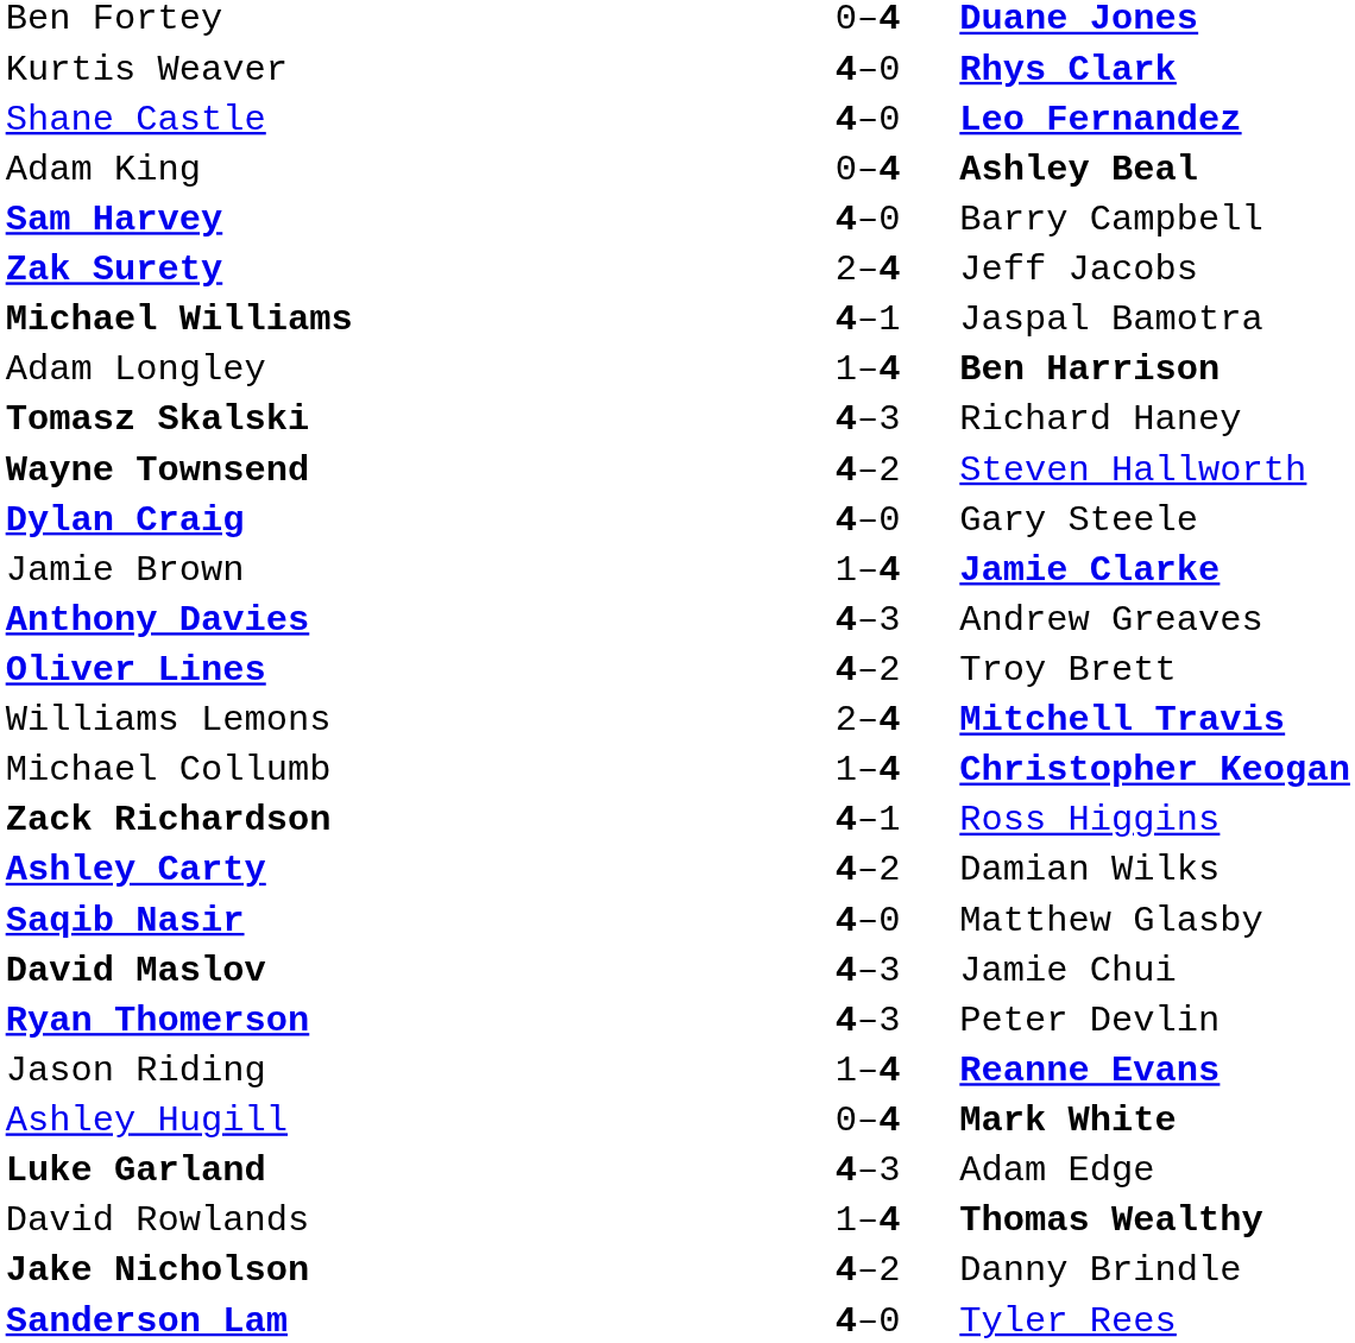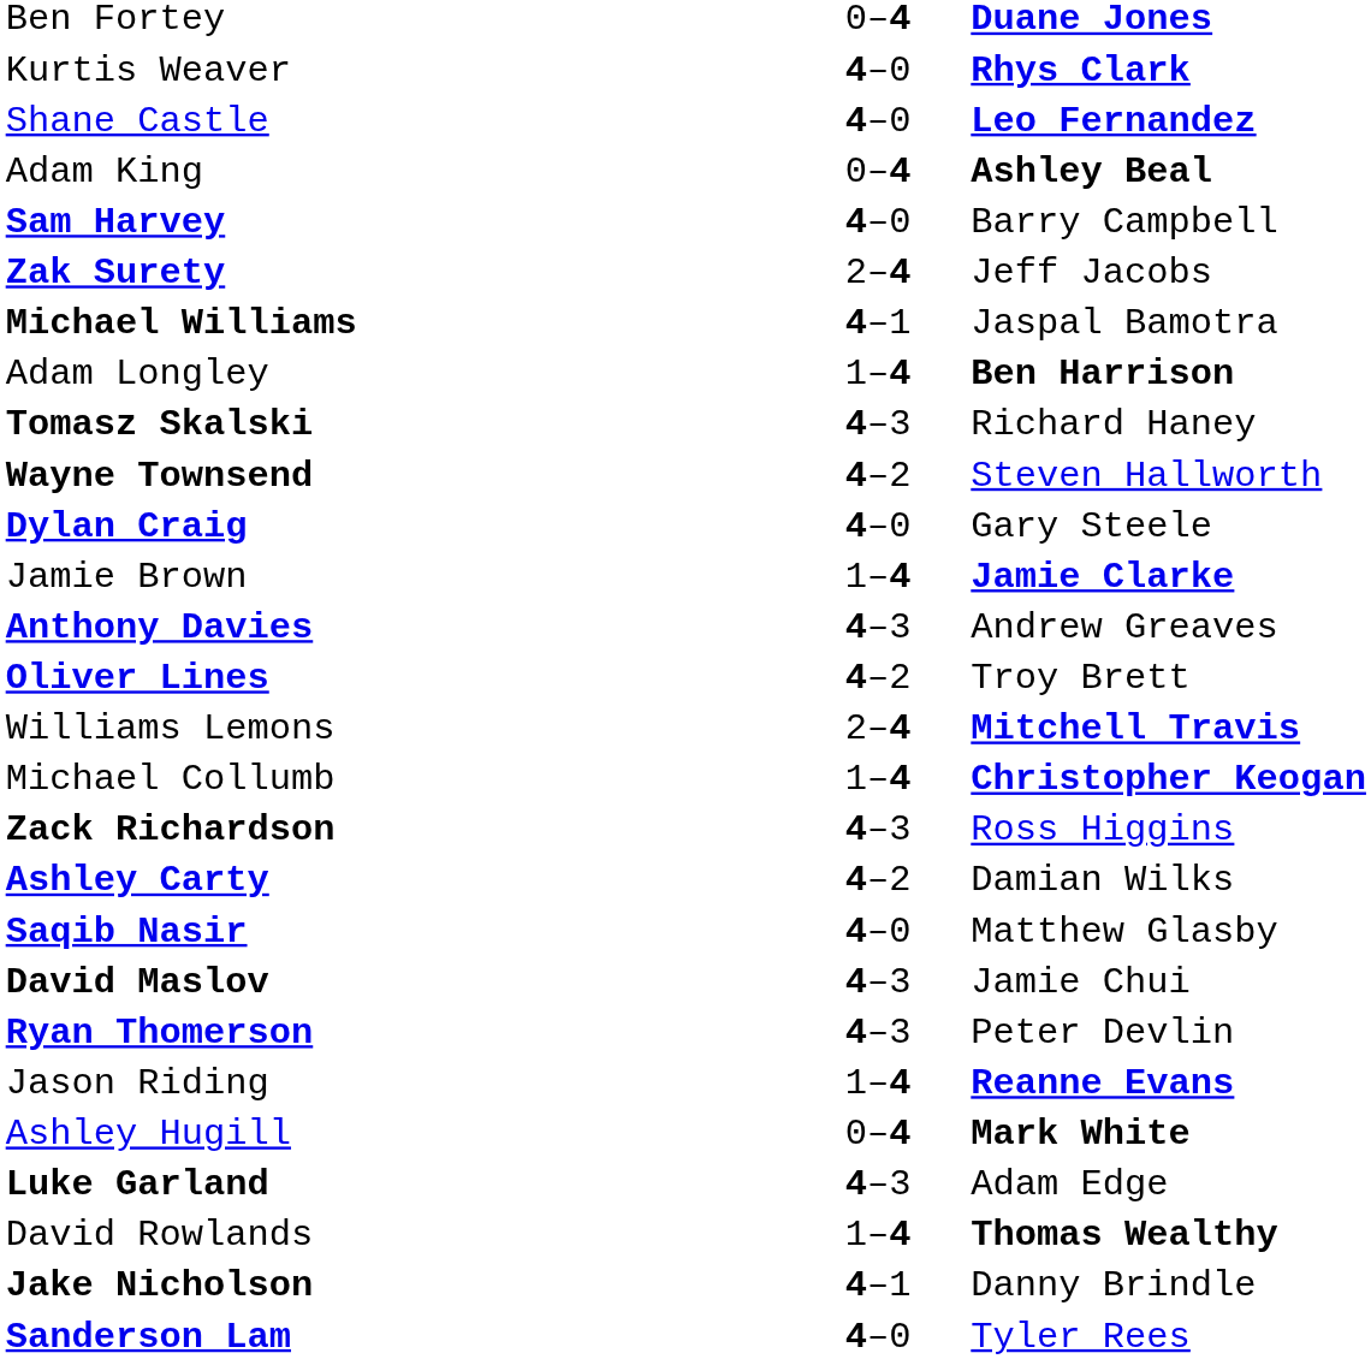Zack Richardson | column 2: 4–1 -> 4–3
Jake Nicholson | column 2: 4–2 -> 4–1
